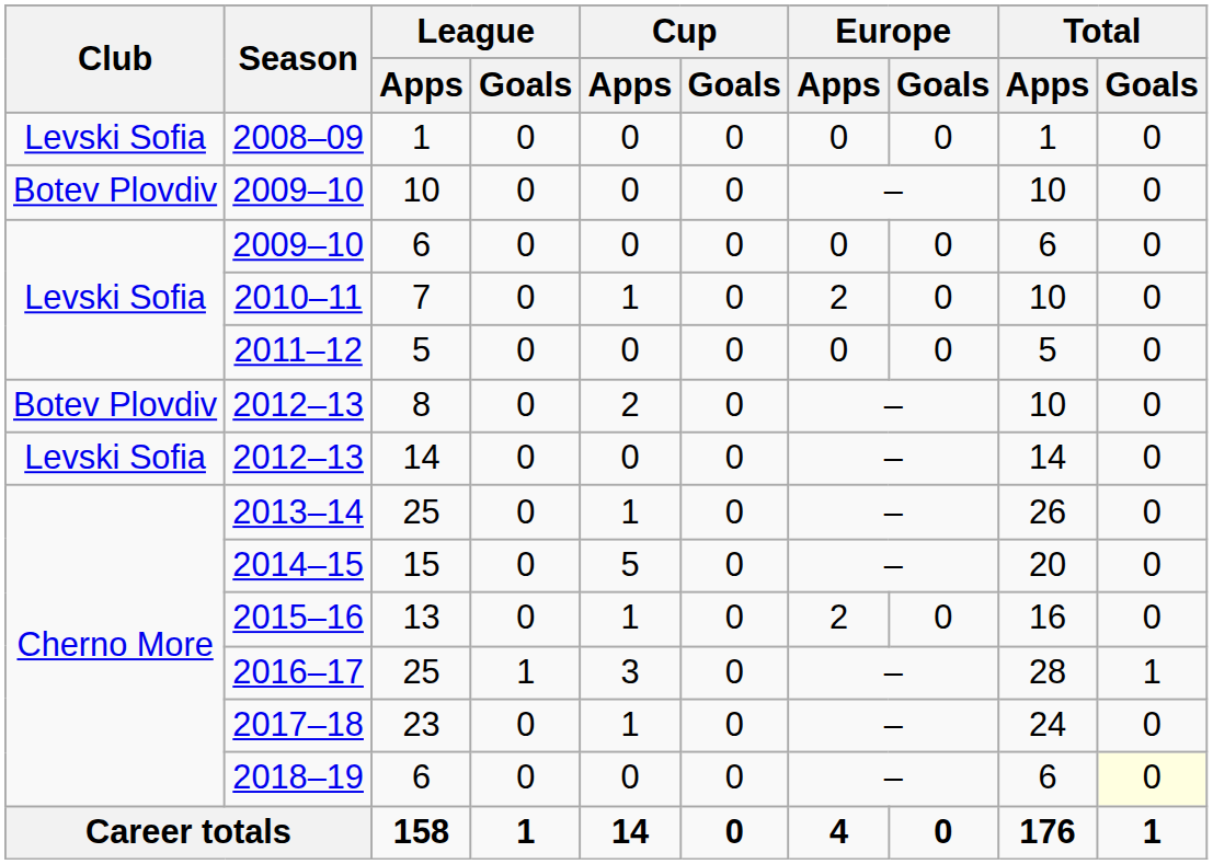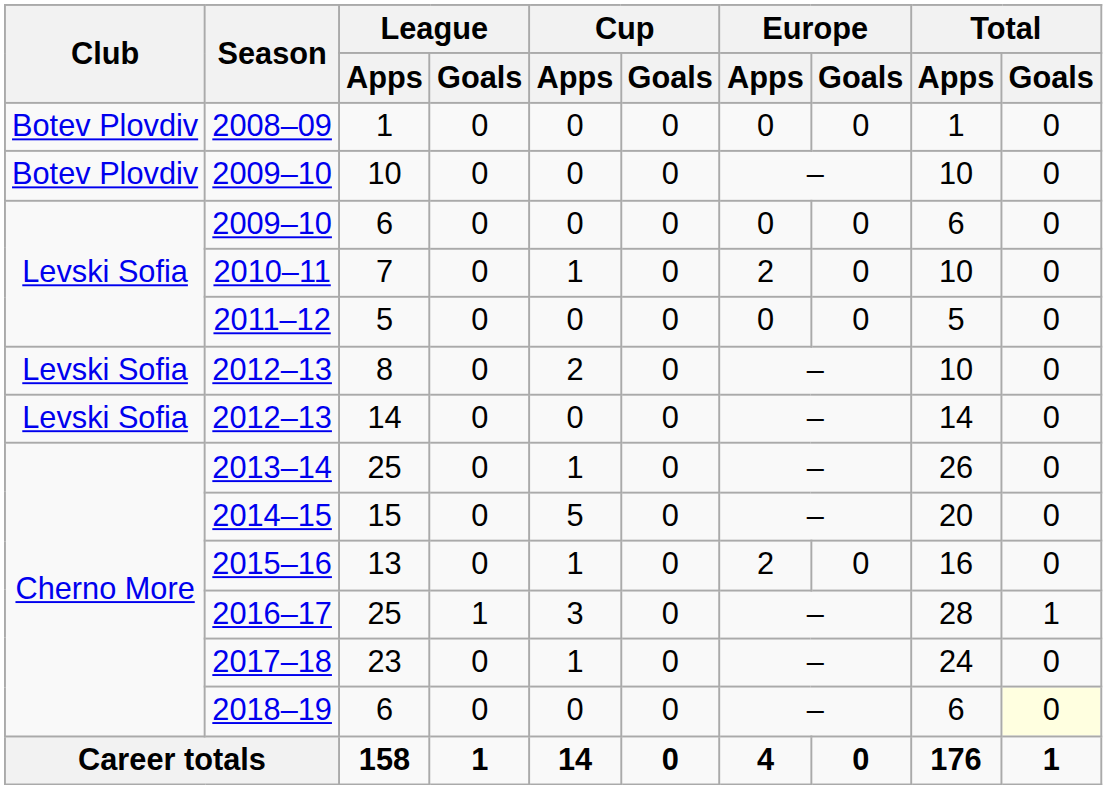2008–09 | Club: Levski Sofia -> Botev Plovdiv
2012–13 / 8 | Club: Botev Plovdiv -> Levski Sofia
